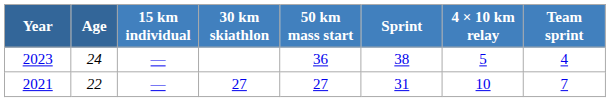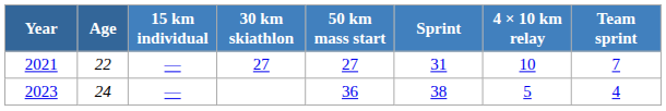rows swapped: 2021 <-> 2023
